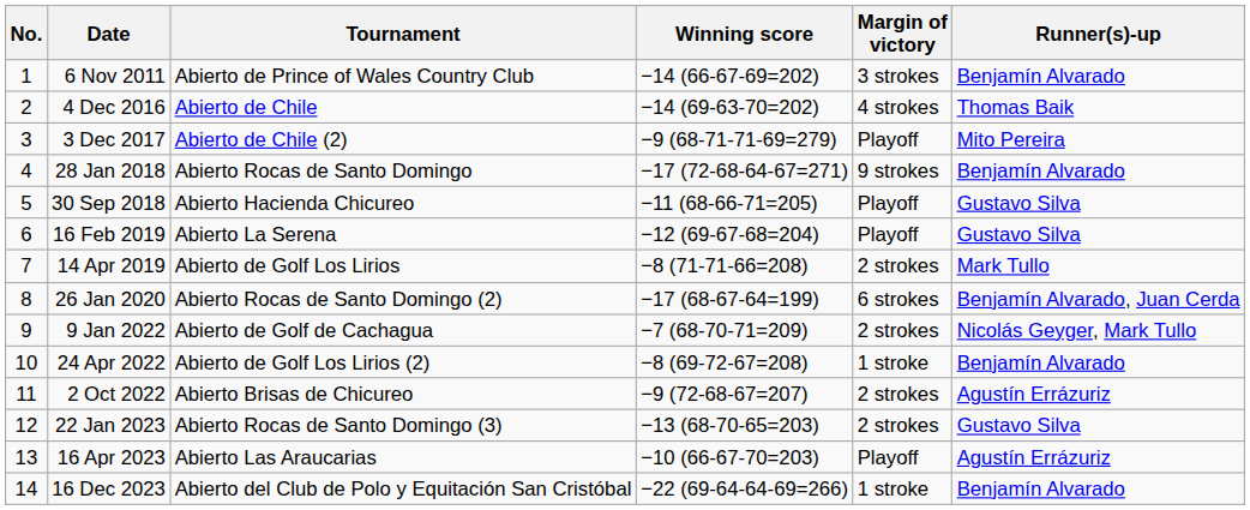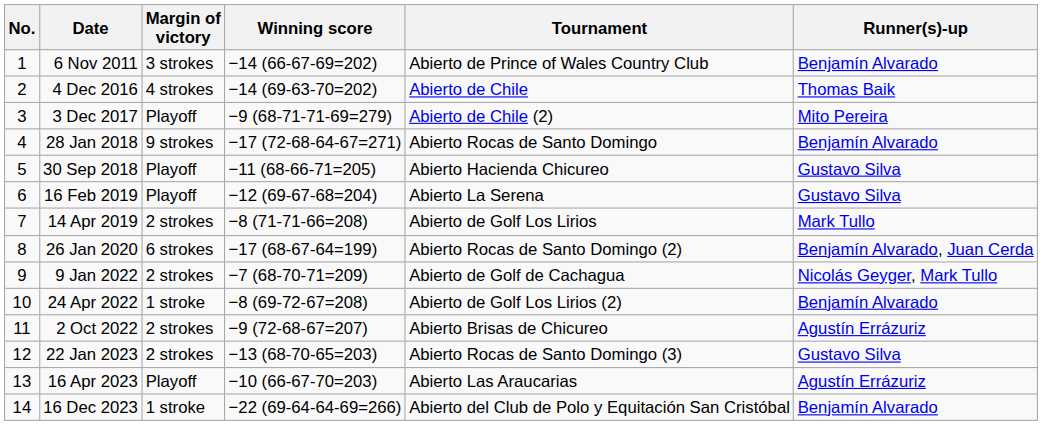columns swapped: Tournament <-> Margin of victory
